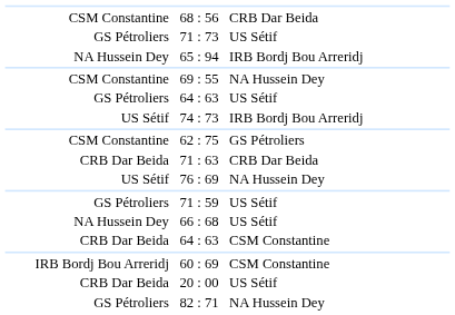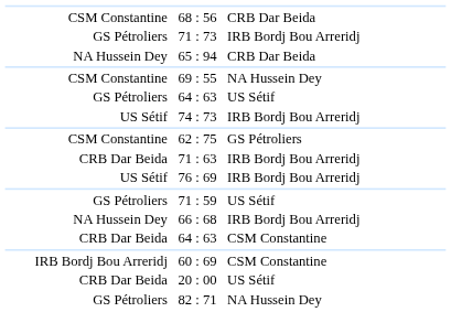71 : 73 | column 3: US Sétif -> IRB Bordj Bou Arreridj
65 : 94 | column 3: IRB Bordj Bou Arreridj -> CRB Dar Beida
71 : 63 | column 3: CRB Dar Beida -> IRB Bordj Bou Arreridj
76 : 69 | column 3: NA Hussein Dey -> IRB Bordj Bou Arreridj
66 : 68 | column 3: US Sétif -> IRB Bordj Bou Arreridj
